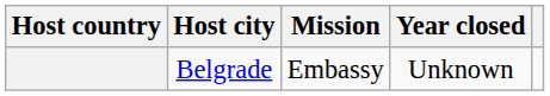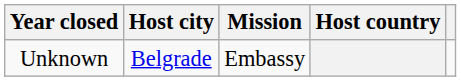columns swapped: Host country <-> Year closed
